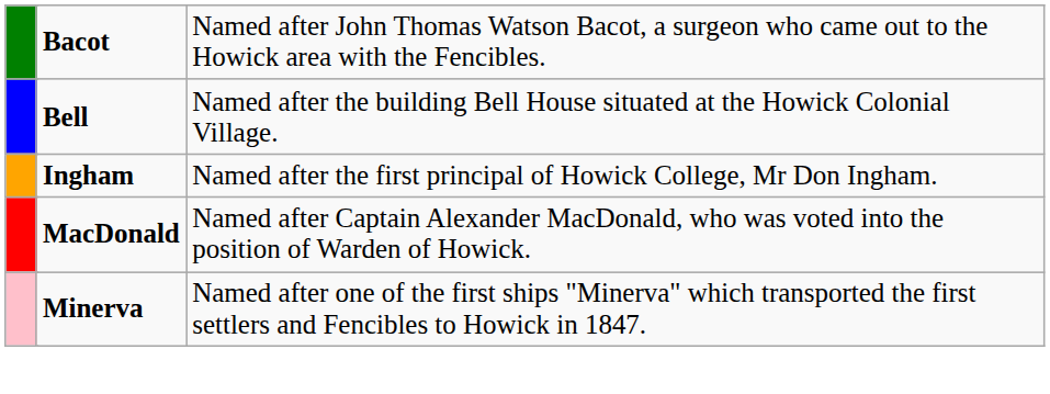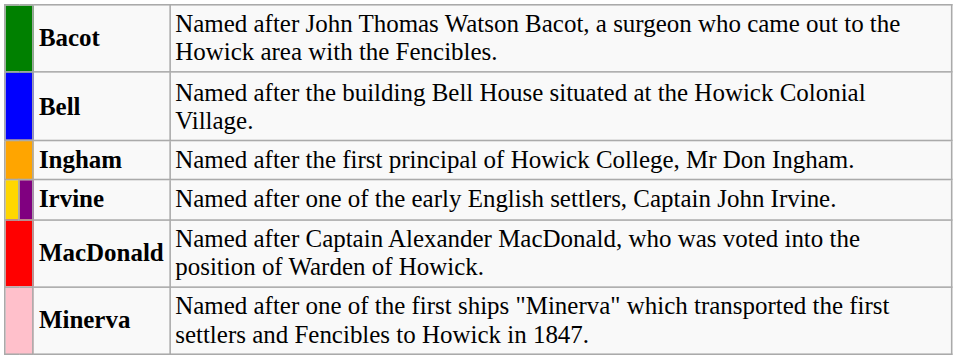+ row: Irvine | Named after one of the early English settlers, Captain John Irvine.
